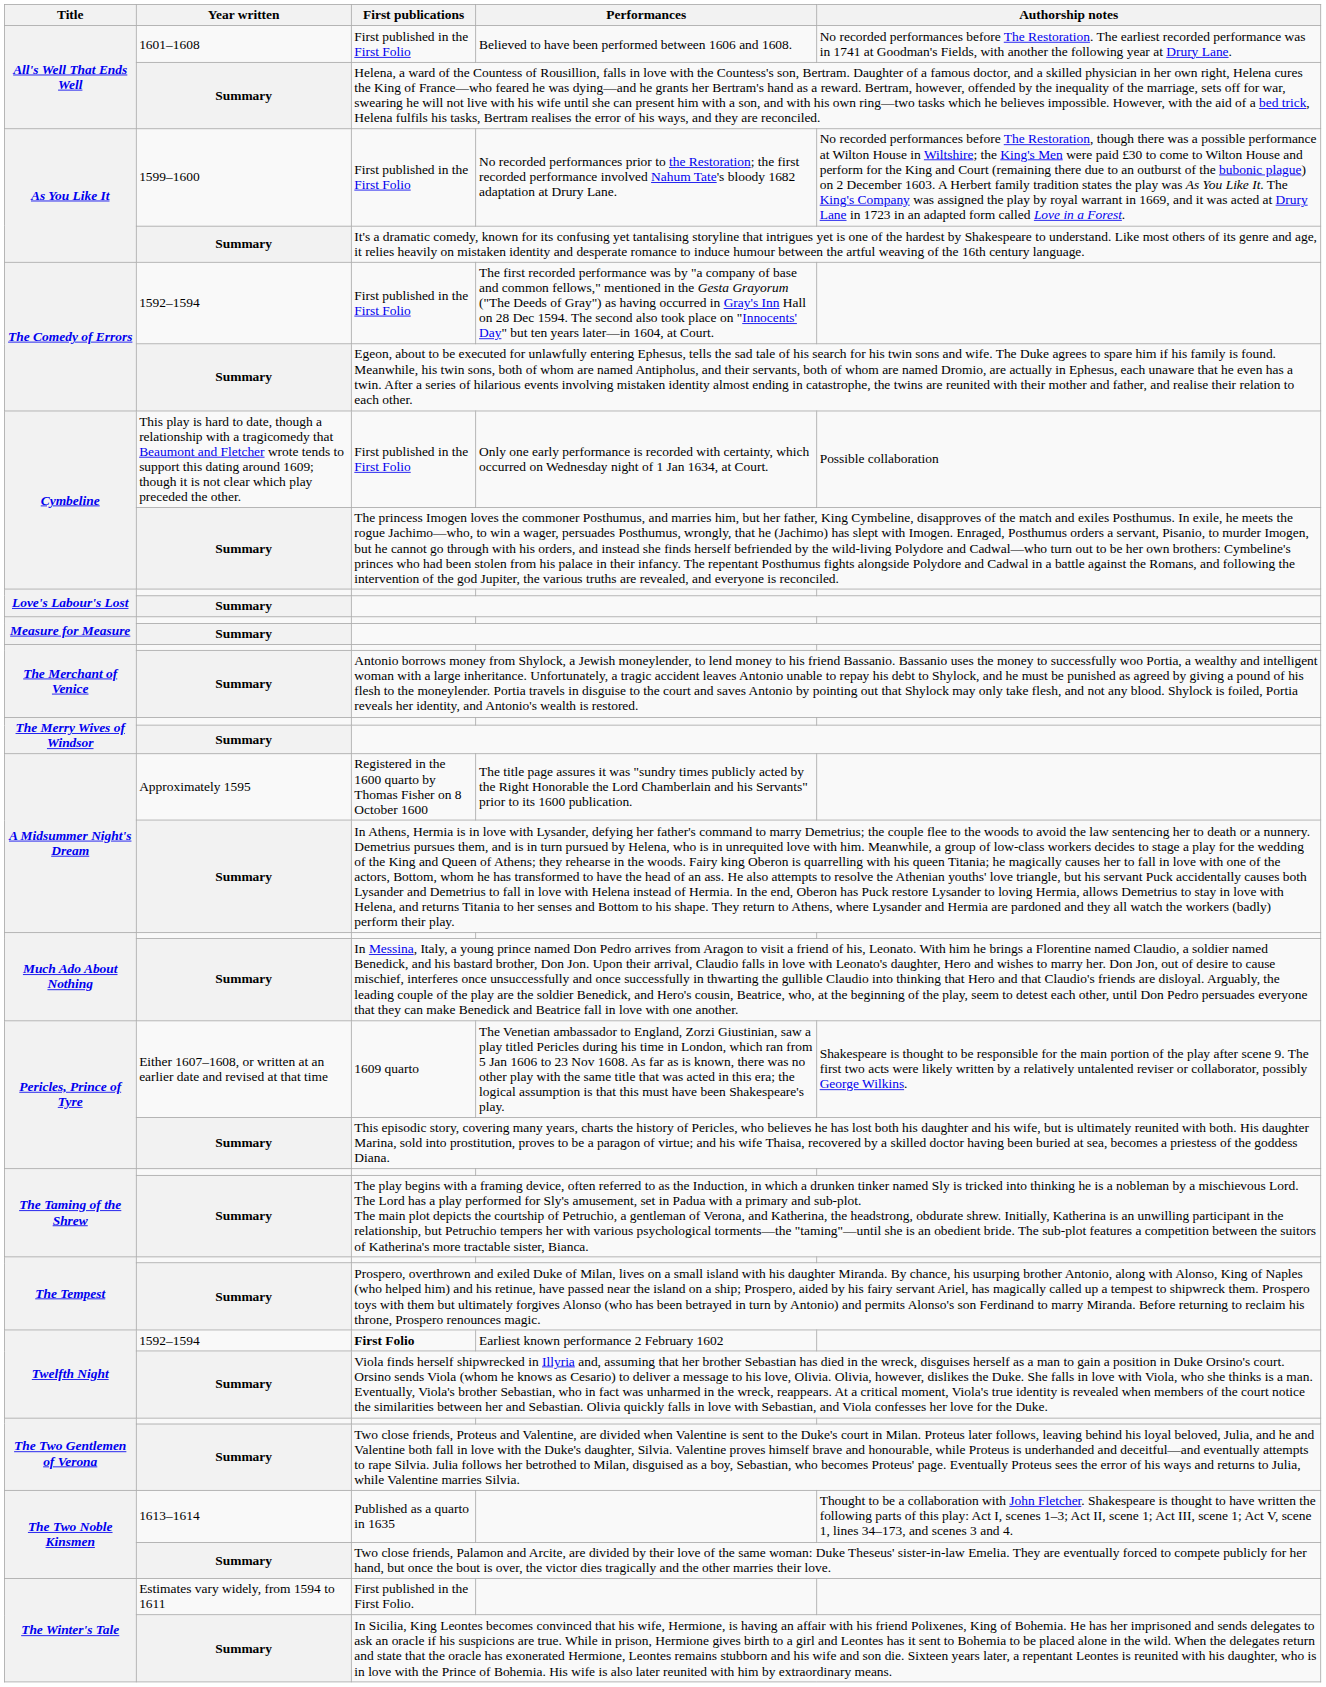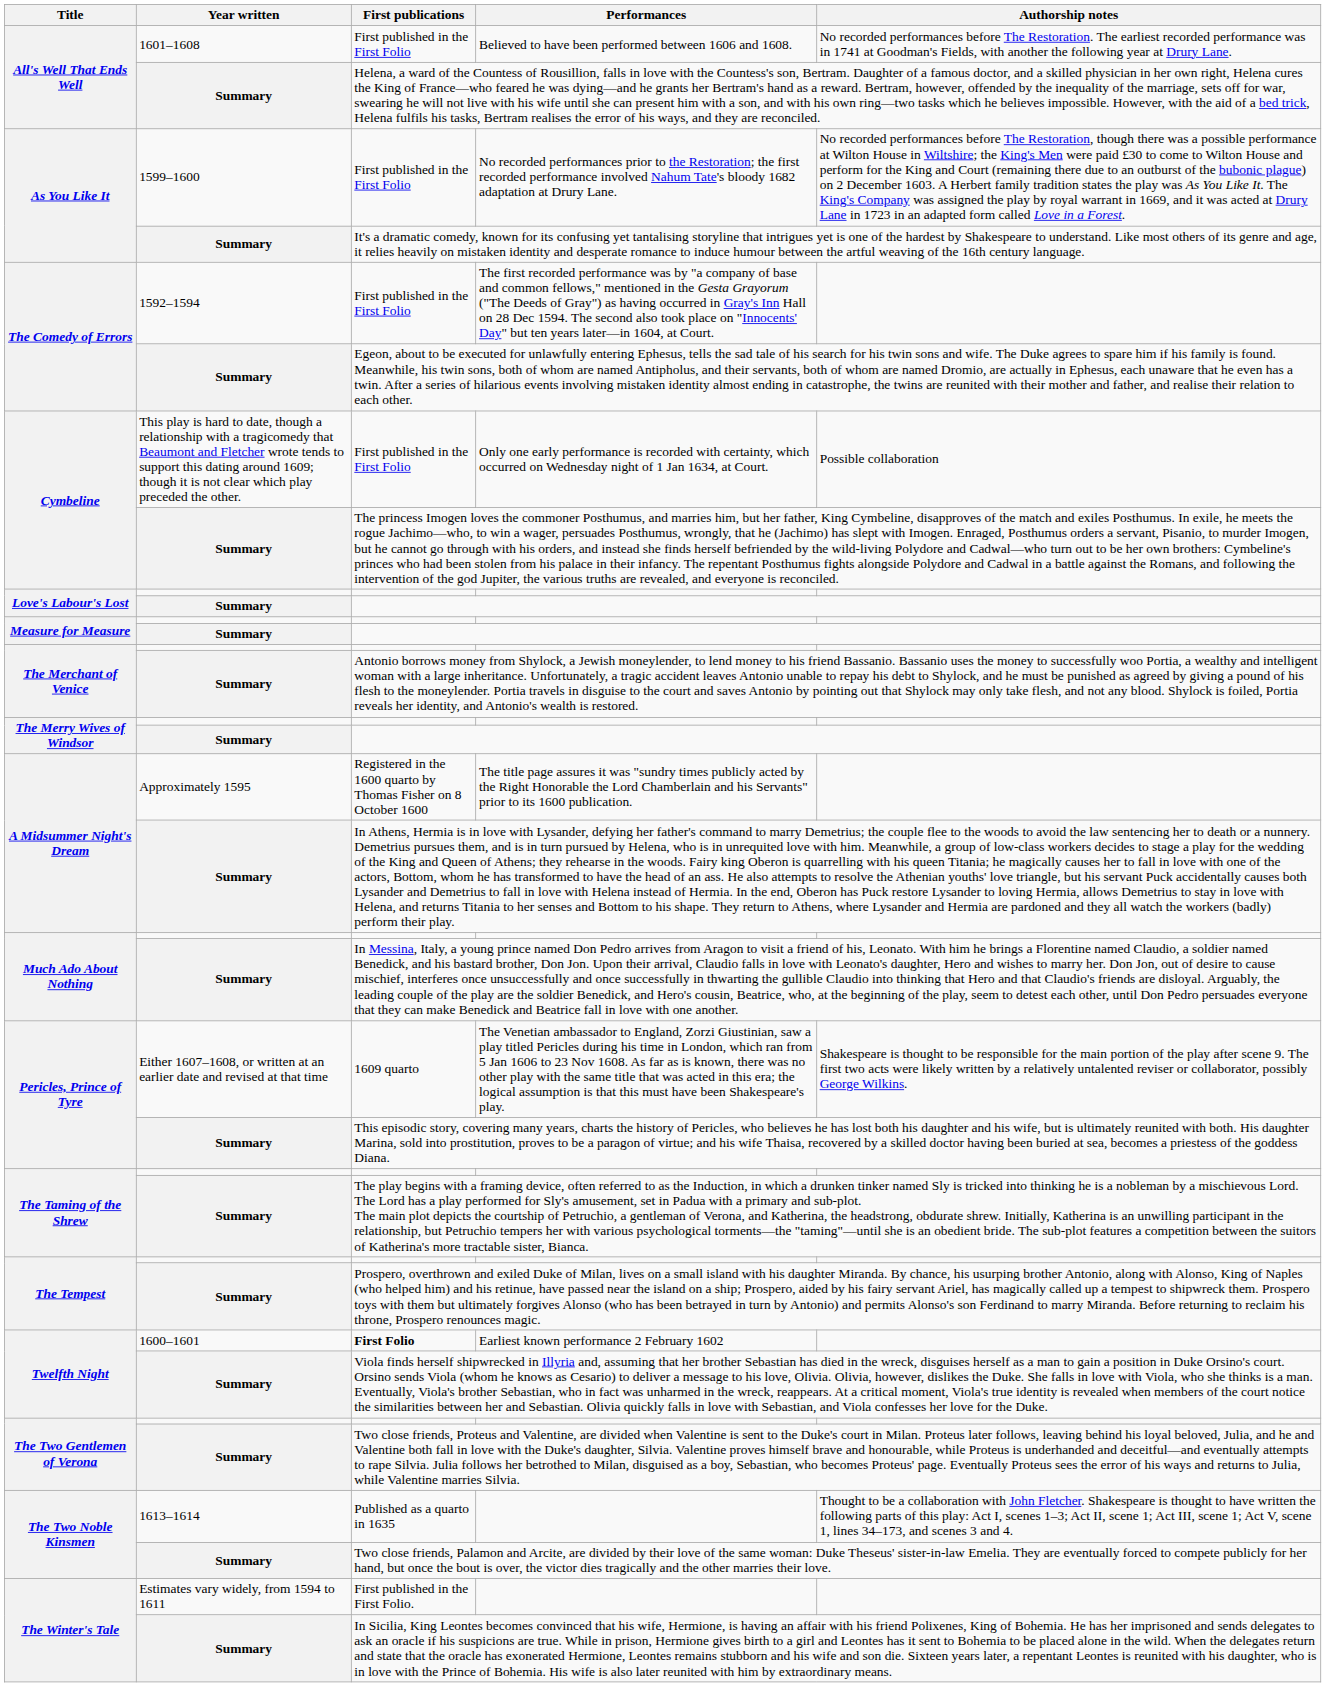Earliest known performance 2 February 1602 | Year written: 1592–1594 -> 1600–1601
